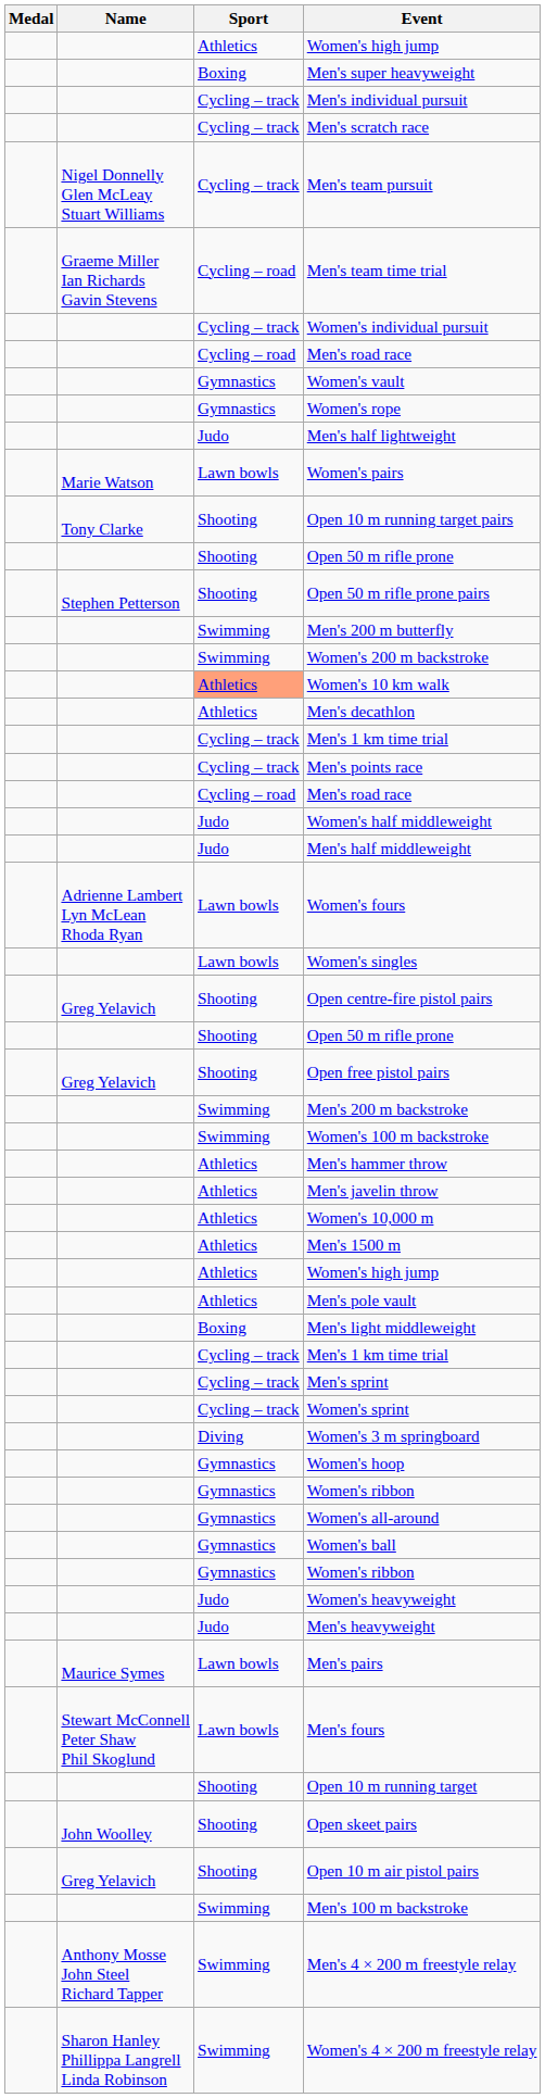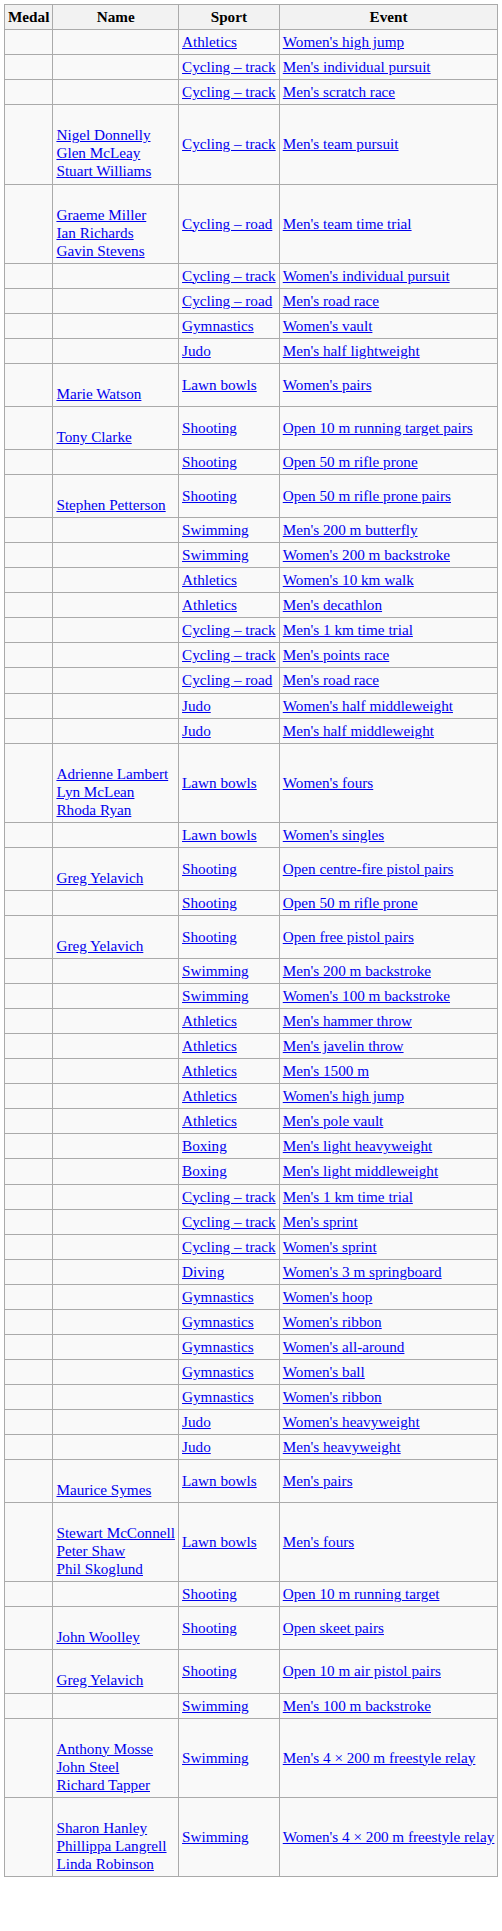- row: Boxing | Men's super heavyweight
- row: Gymnastics | Women's rope
Women's 10 km walk | Sport: lightsalmon background -> no background
- row: Athletics | Women's 10,000 m
+ row: Boxing | Men's light heavyweight
